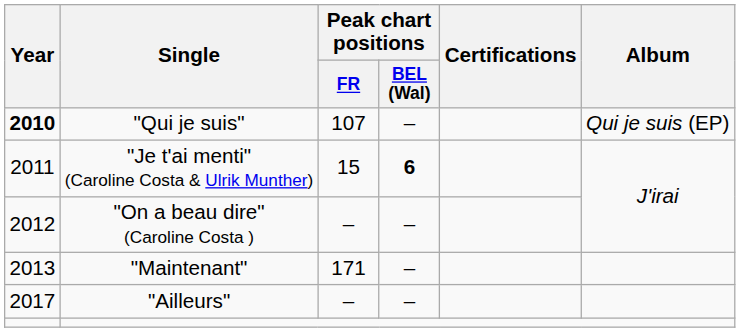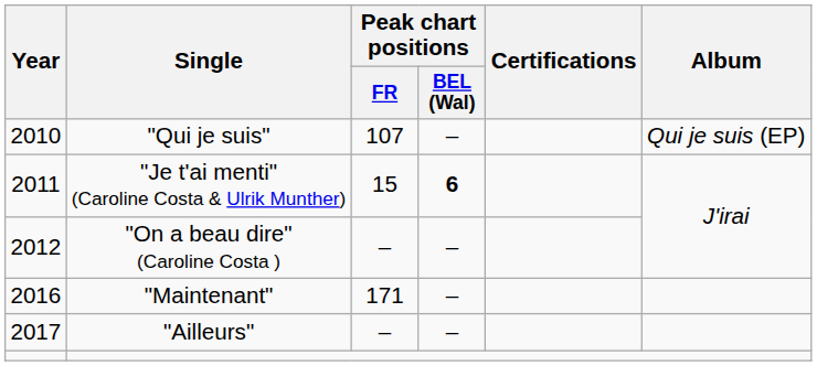"Qui je suis" | Year: bold -> normal
"Maintenant" | Year: 2013 -> 2016
